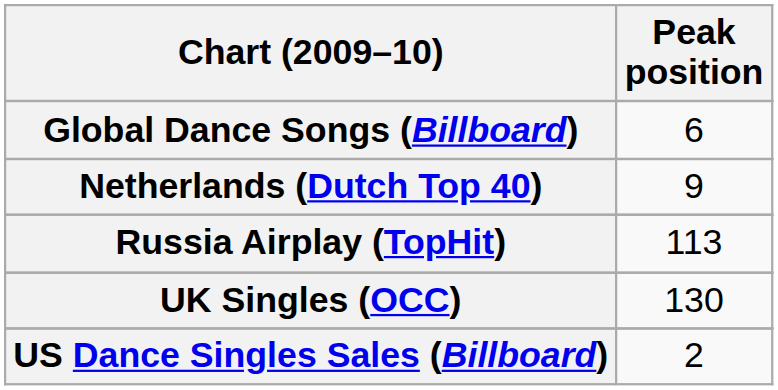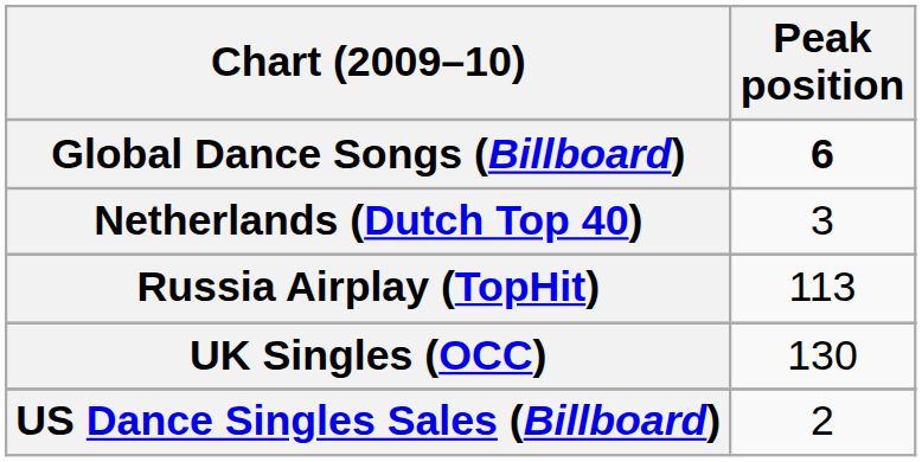Global Dance Songs (Billboard) | Peak position: normal -> bold
Netherlands (Dutch Top 40) | Peak position: 9 -> 3
